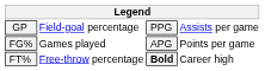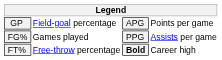GP | column 3: PPG -> APG
GP | column 4: Assists per game -> Points per game
FG% | column 3: APG -> PPG
FG% | column 4: Points per game -> Assists per game
